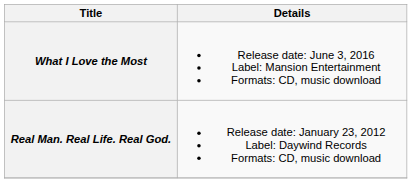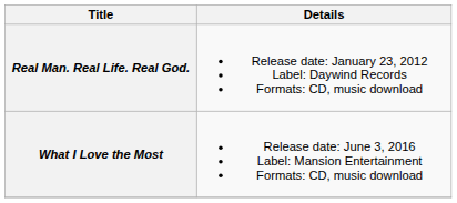rows swapped: Real Man. Real Life. Real God. <-> What I Love the Most
